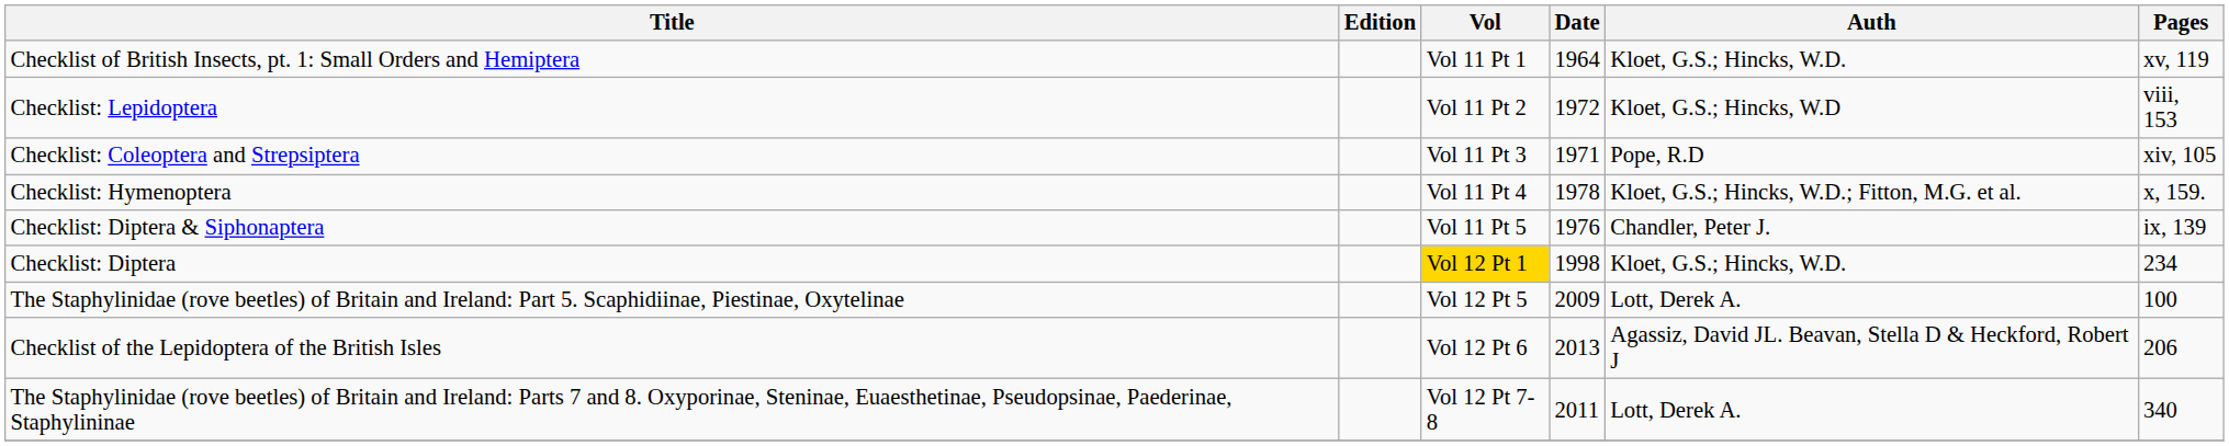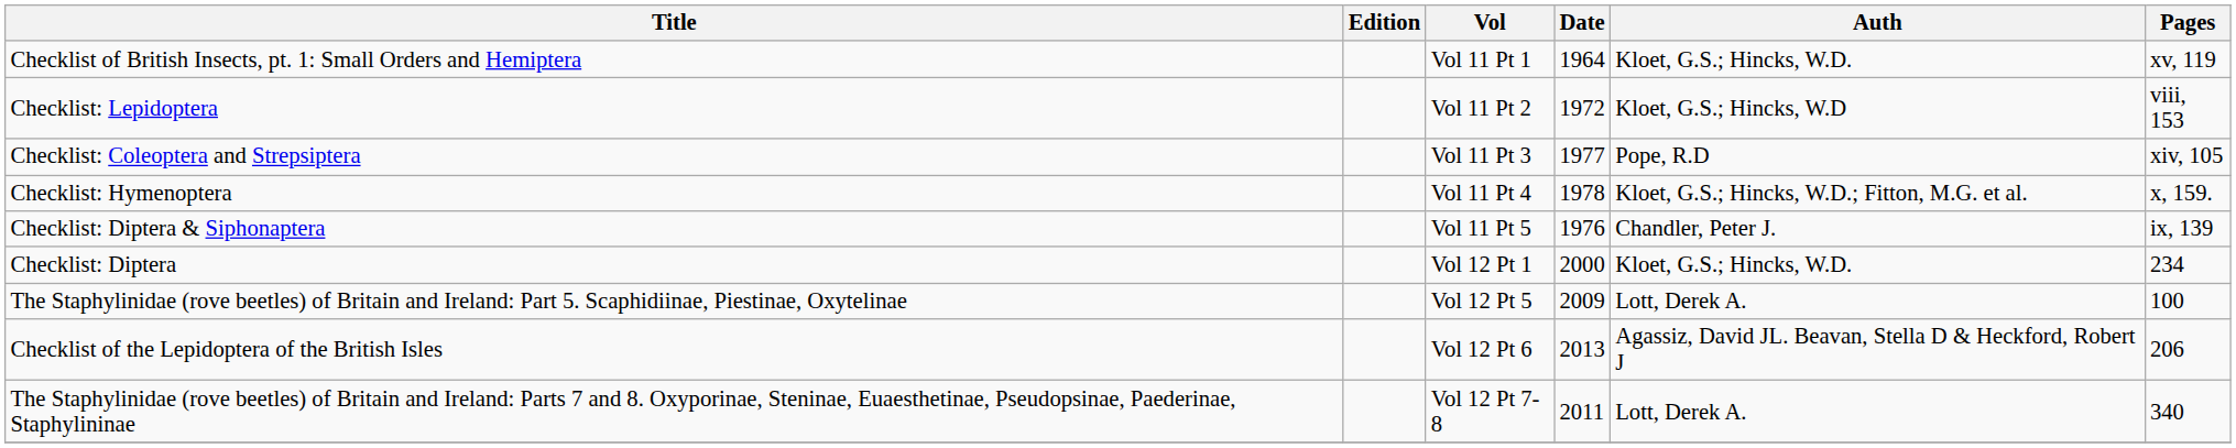Checklist: Coleoptera and Strepsiptera | Date: 1971 -> 1977
Checklist: Diptera | Vol: gold background -> no background
Checklist: Diptera | Date: 1998 -> 2000
